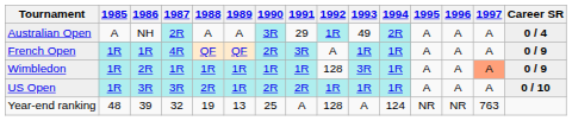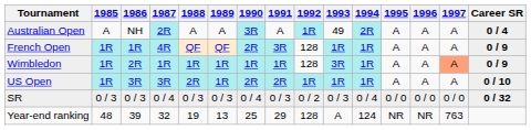Australian Open | 1991: 29 -> A
French Open | 1992: A -> 128
+ row: SR | 0 / 3 | 0 / 3 | 0 / 4 | 0 / 3 | 0 / 3 | 0 / 4 | 0 / 3 | 0 / 2 | 0 / 3 | 0 / 4 | 0 / 0 | 0 / 0 | 0 / 0 | 0 / 32
Year-end ranking | 1991: A -> 29
